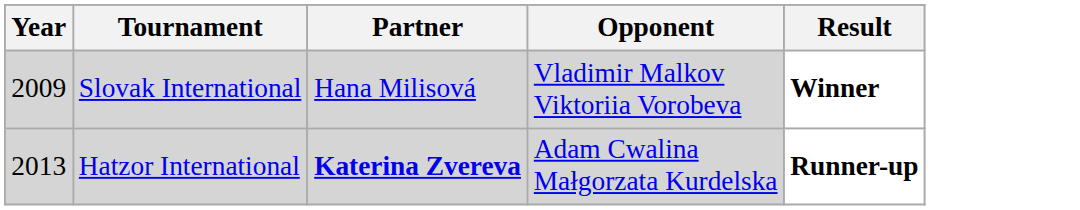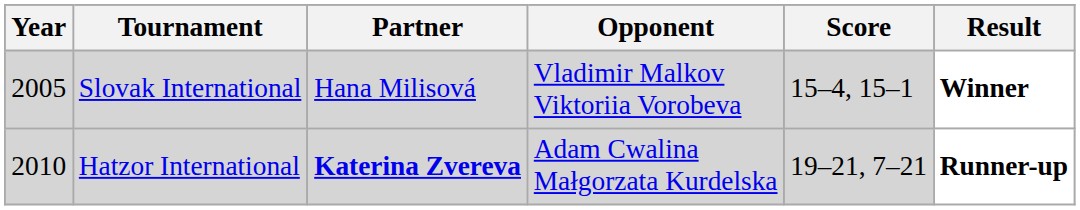+ column: Score | 15–4, 15–1 | 19–21, 7–21
Slovak International | Year: 2009 -> 2005
Hatzor International | Year: 2013 -> 2010
